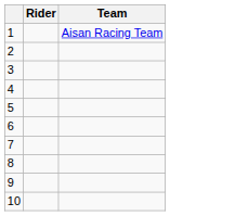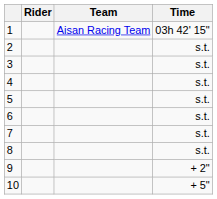+ column: Time | 03h 42' 15" | s.t. | s.t. | s.t. | s.t. | s.t. | s.t. | s.t. | + 2" | + 5"
